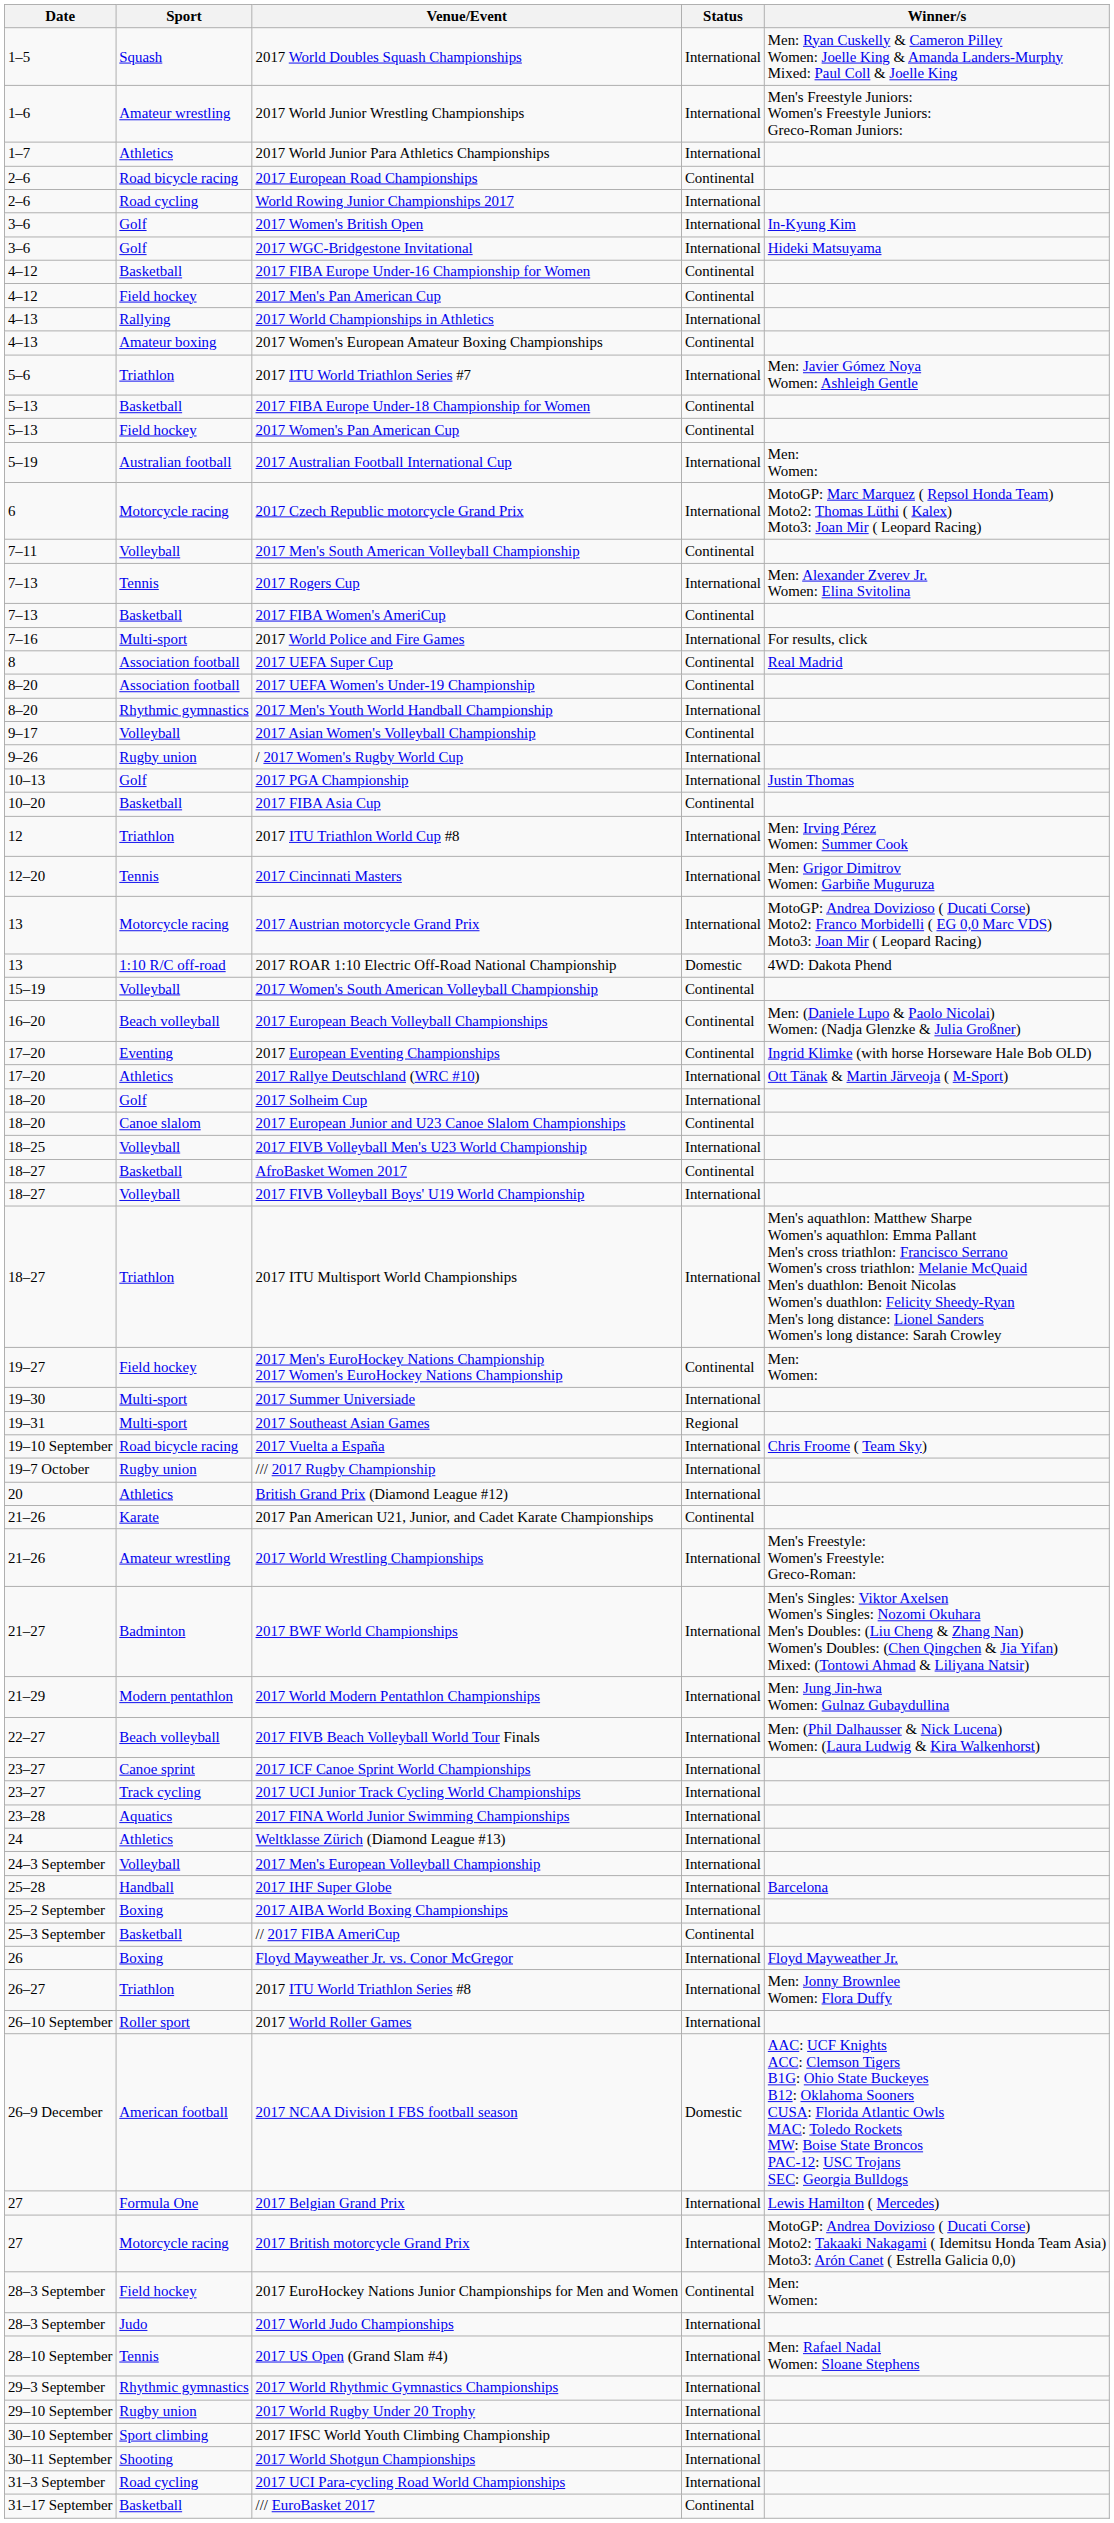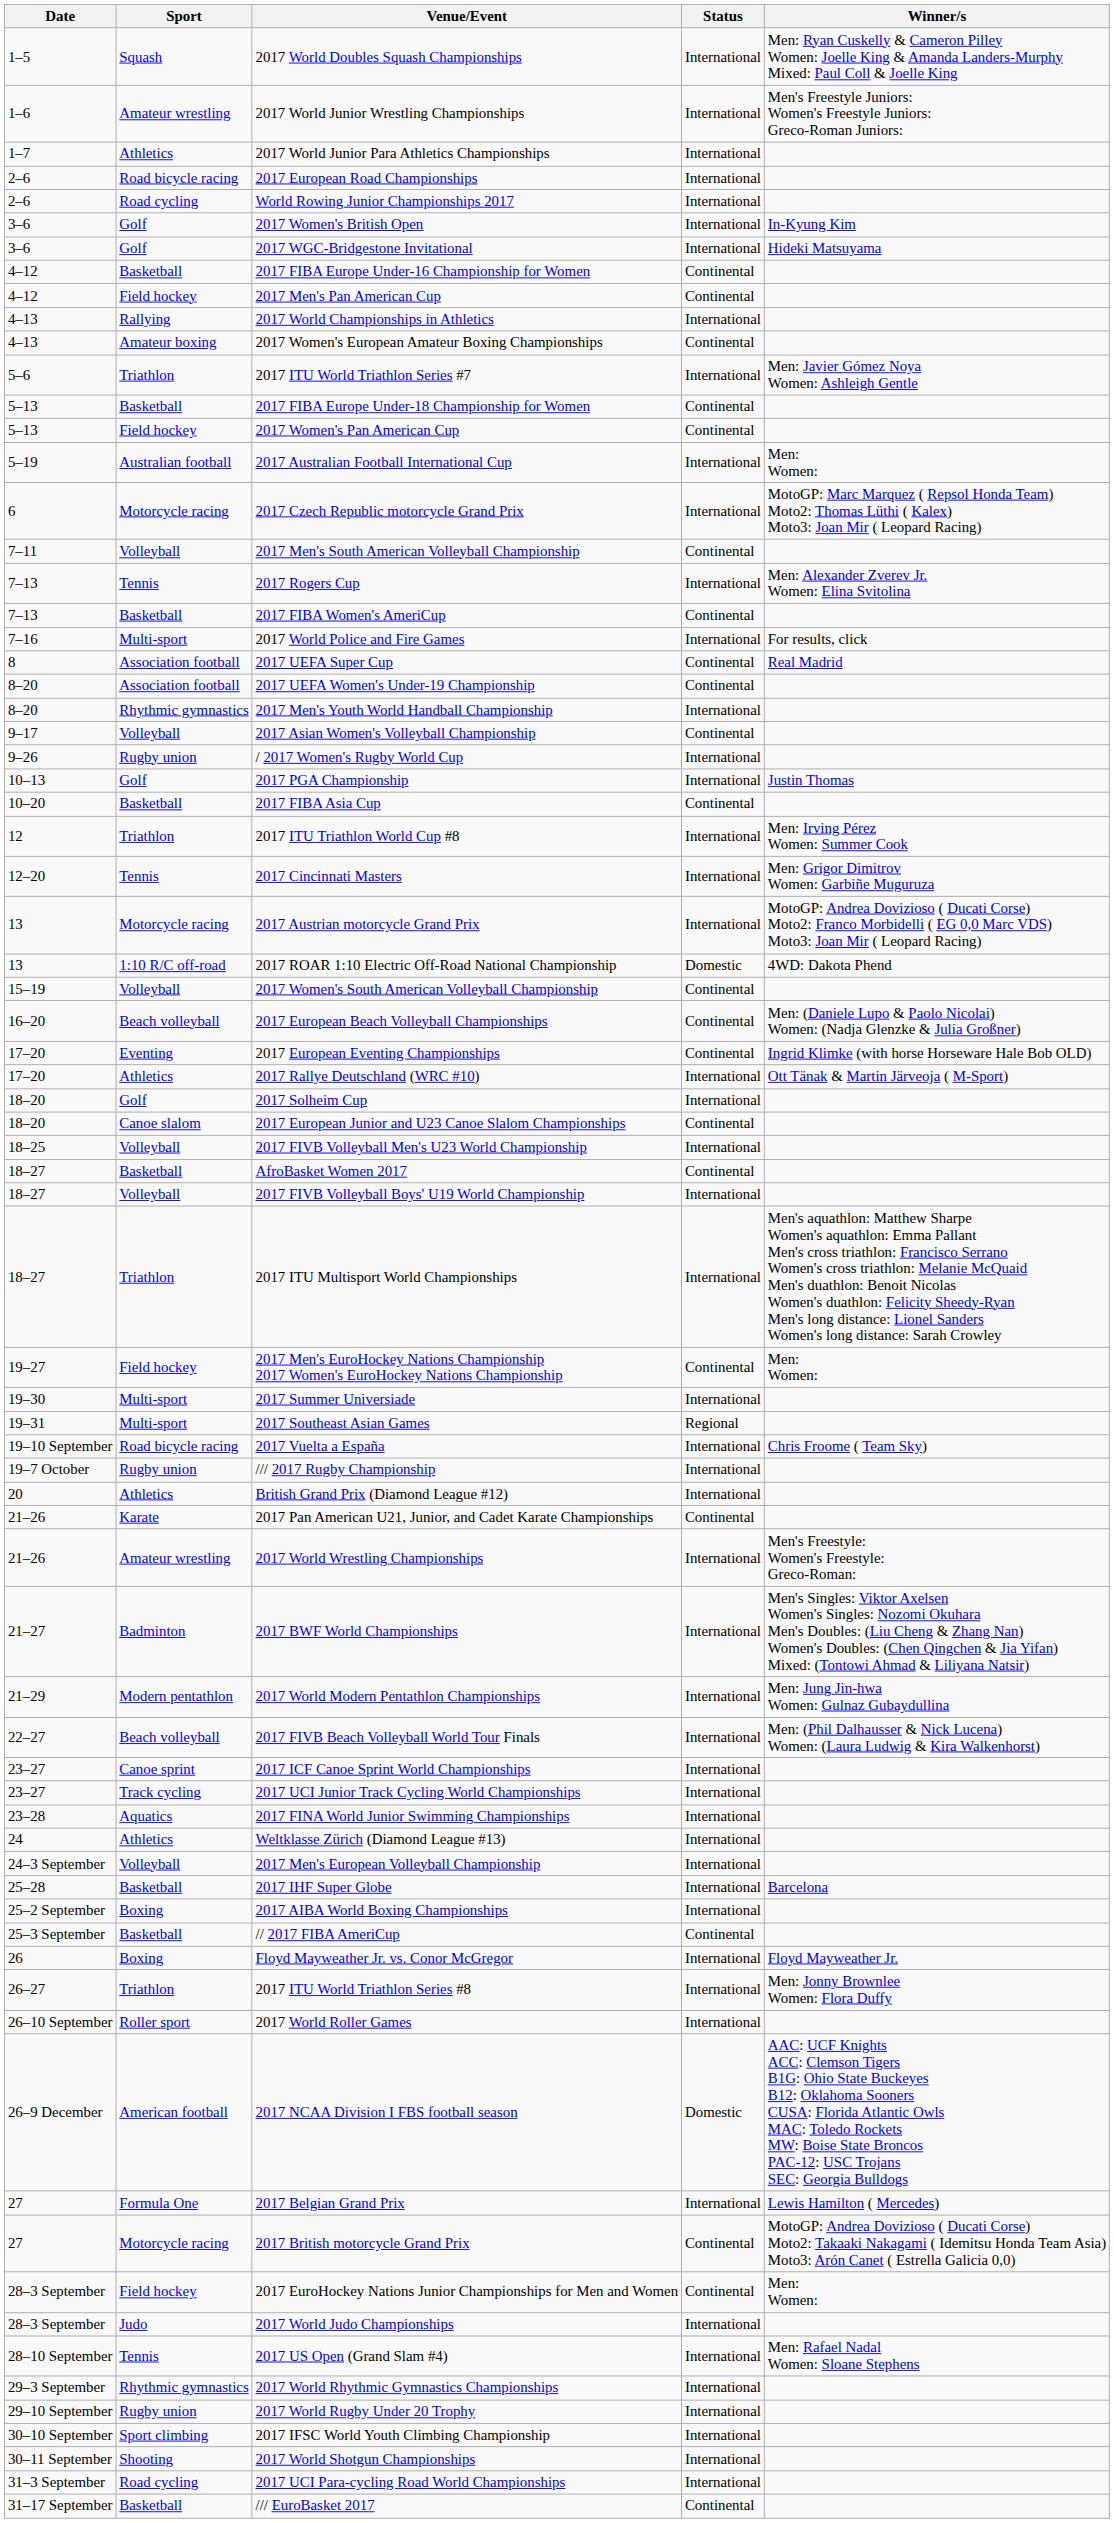2017 European Road Championships | Status: Continental -> International
2017 IHF Super Globe | Sport: Handball -> Basketball
2017 British motorcycle Grand Prix | Status: International -> Continental
